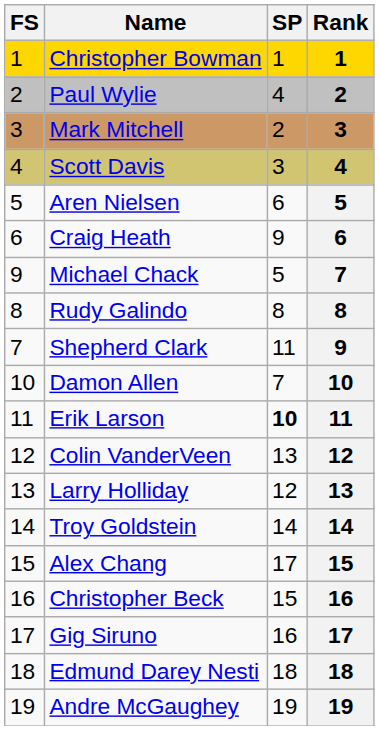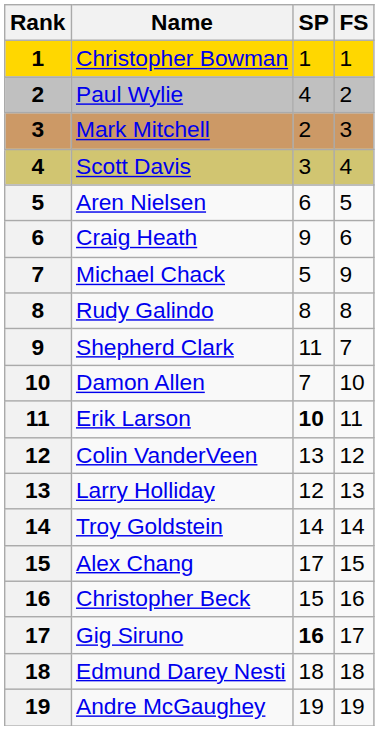columns swapped: Rank <-> FS
Gig Siruno | SP: normal -> bold
